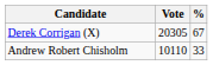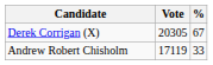Andrew Robert Chisholm | Vote: 10110 -> 17119
